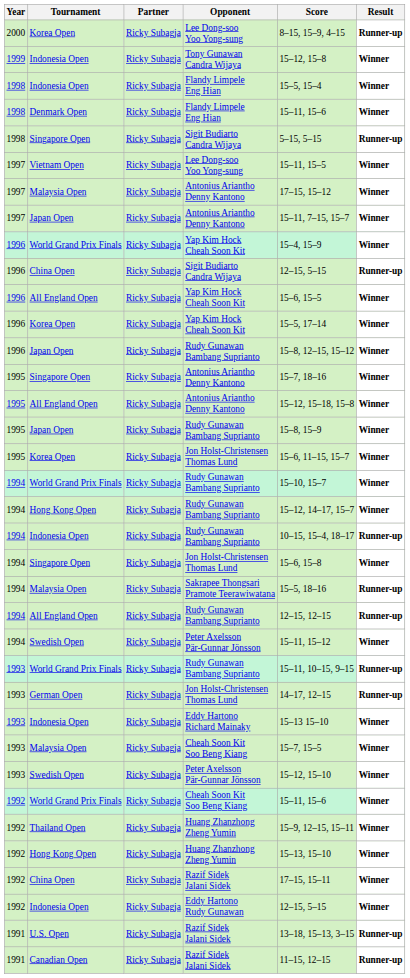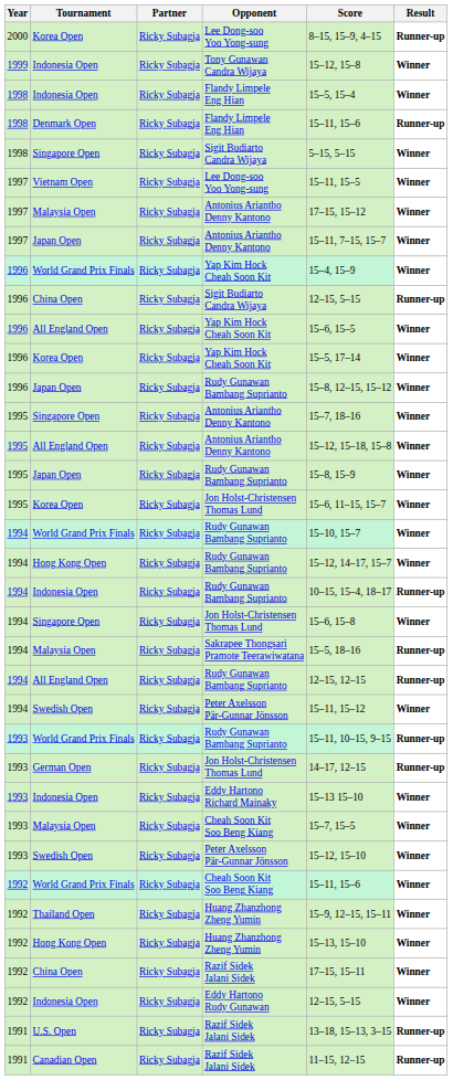Denmark Open | Result: Winner -> Runner-up
1998 / Singapore Open | Result: Runner-up -> Winner
